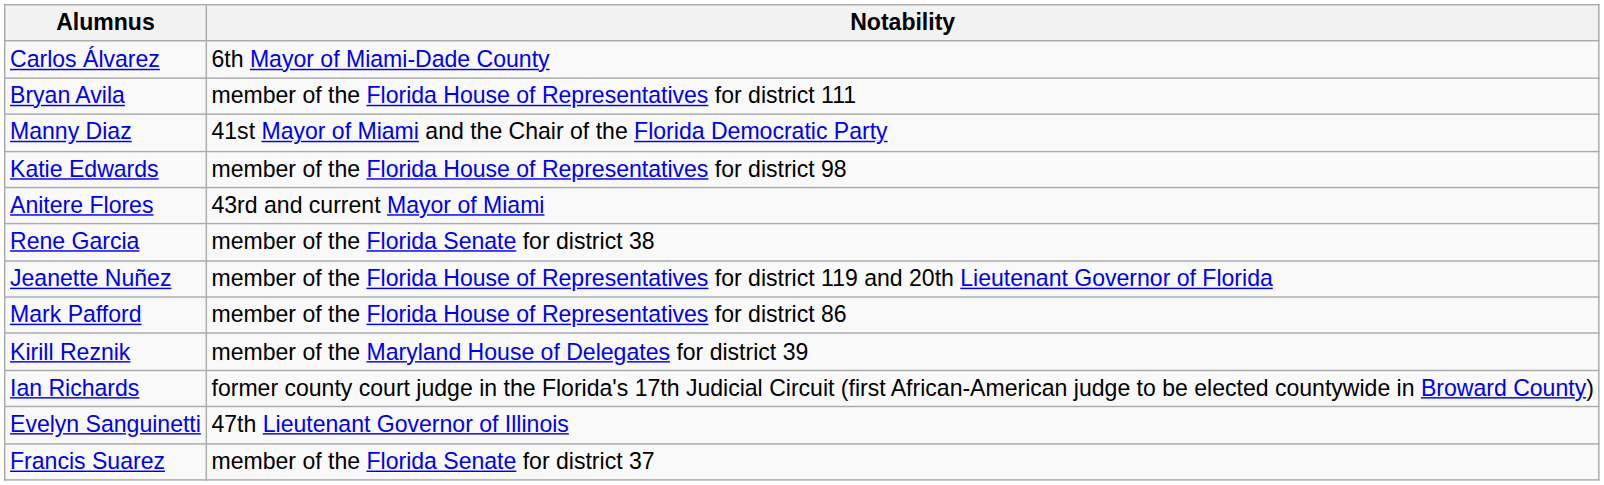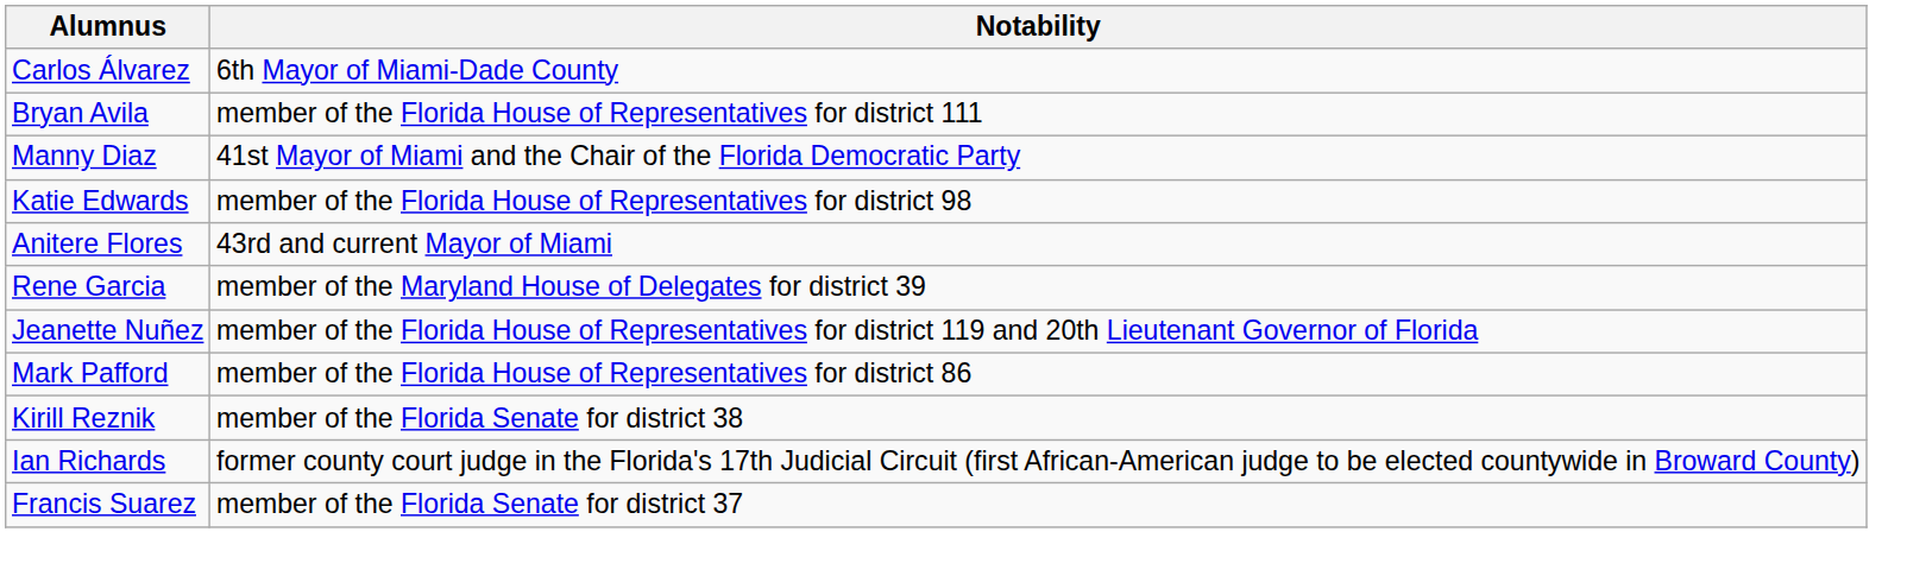Rene Garcia | Notability: member of the Florida Senate for district 38 -> member of the Maryland House of Delegates for district 39
Kirill Reznik | Notability: member of the Maryland House of Delegates for district 39 -> member of the Florida Senate for district 38
- row: Evelyn Sanguinetti | 47th Lieutenant Governor of Illinois
